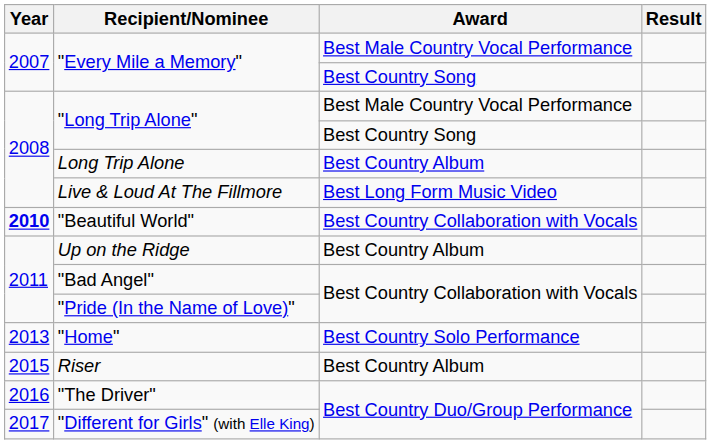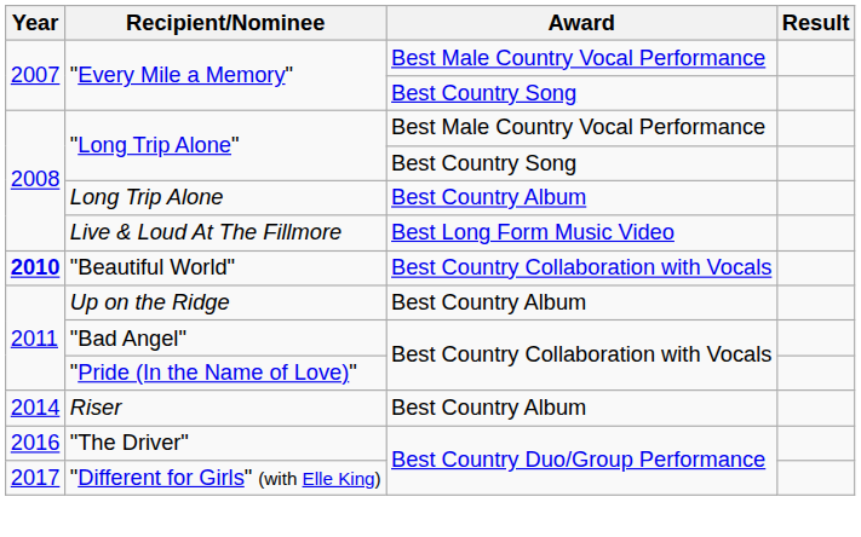- row: 2013 | "Home" | Best Country Solo Performance
Riser | Year: 2015 -> 2014
